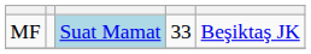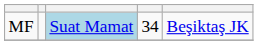MF | column 4: 33 -> 34
